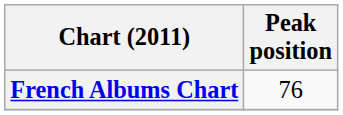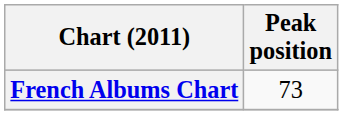French Albums Chart | Peak position: 76 -> 73
